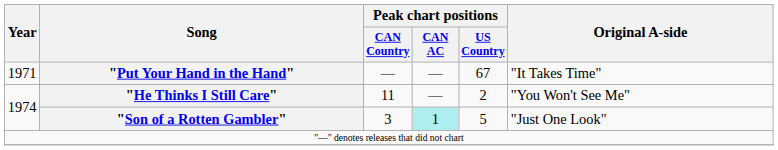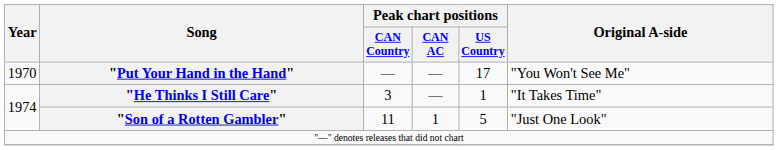"Put Your Hand in the Hand" | Year: 1971 -> 1970
"Put Your Hand in the Hand" | Peak chart positions / US Country: 67 -> 17
"Put Your Hand in the Hand" | Original A-side: "It Takes Time" -> "You Won't See Me"
"He Thinks I Still Care" | Peak chart positions / CAN Country: 11 -> 3
"He Thinks I Still Care" | Peak chart positions / US Country: 2 -> 1
"He Thinks I Still Care" | Original A-side: "You Won't See Me" -> "It Takes Time"
"Son of a Rotten Gambler" | Peak chart positions / CAN Country: 3 -> 11
"Son of a Rotten Gambler" | Peak chart positions / CAN AC: paleturquoise background -> no background
